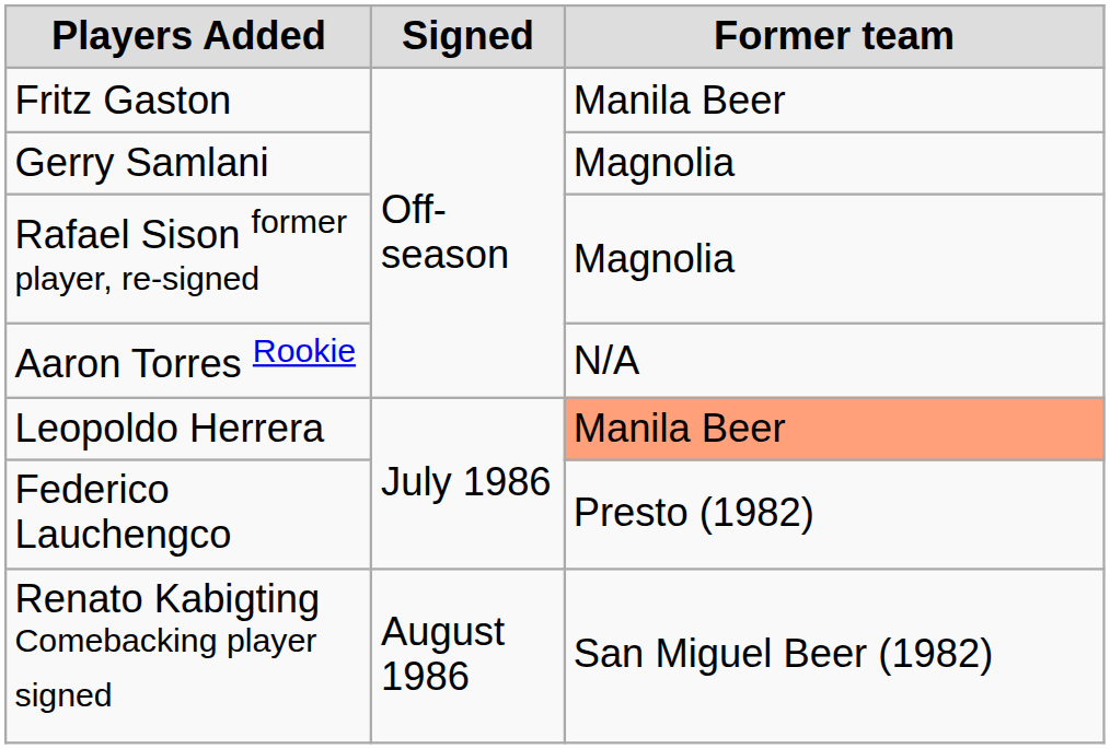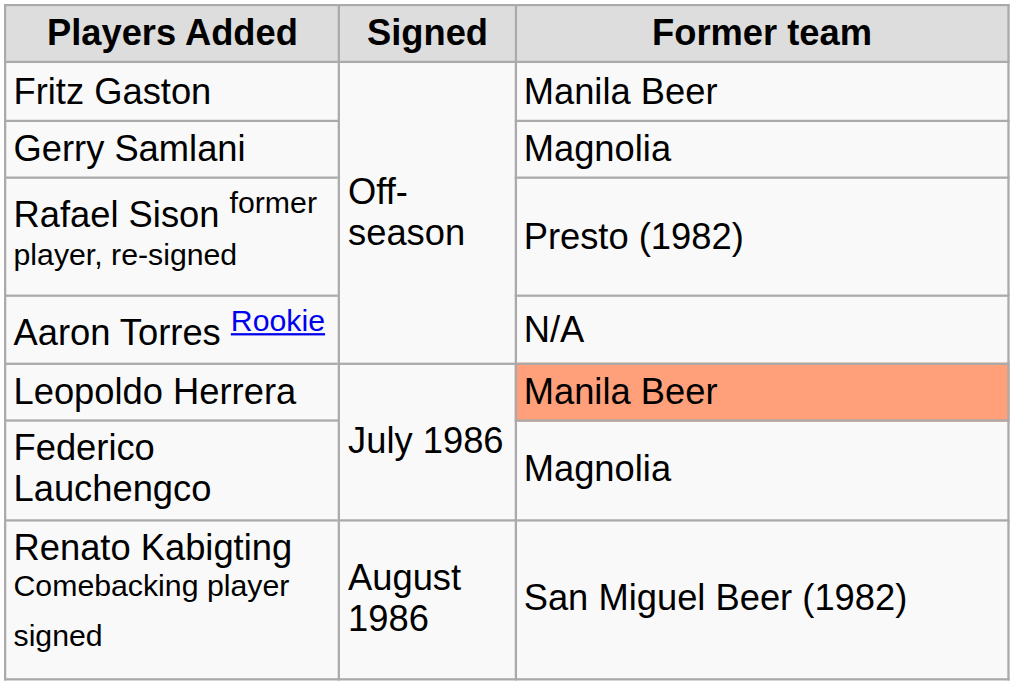Rafael Sison former player, re-signed | Former team: Magnolia -> Presto (1982)
Federico Lauchengco | Former team: Presto (1982) -> Magnolia
